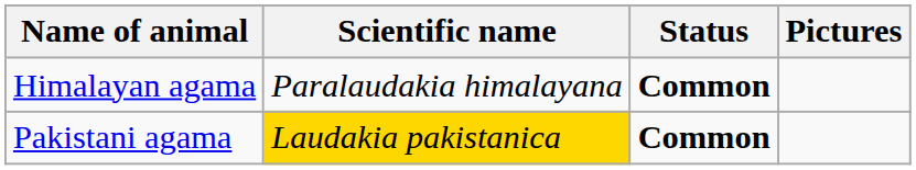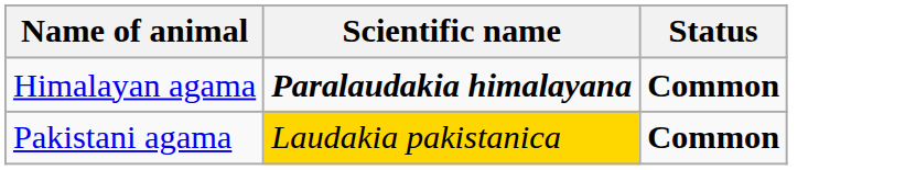- column: Pictures
Himalayan agama | Scientific name: normal -> bold
